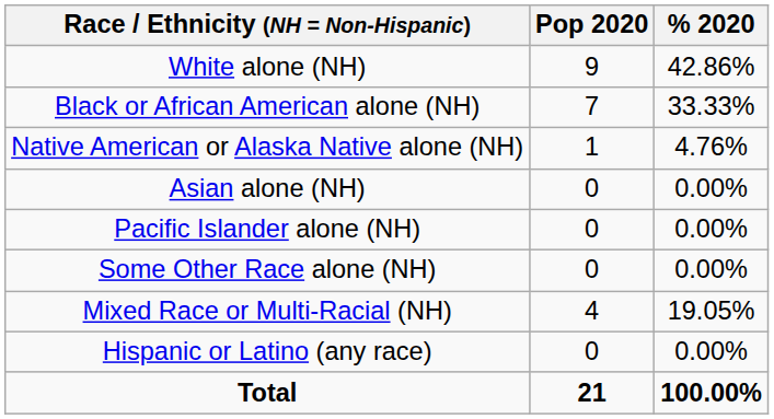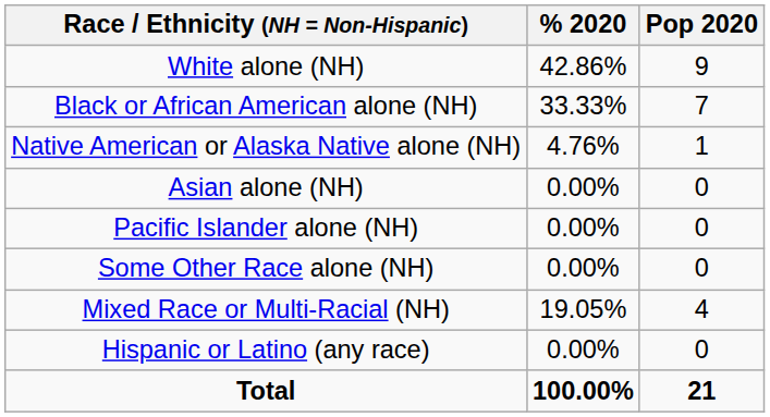columns swapped: Pop 2020 <-> % 2020
